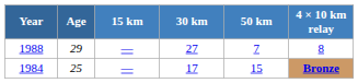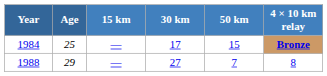rows swapped: 1984 <-> 1988
